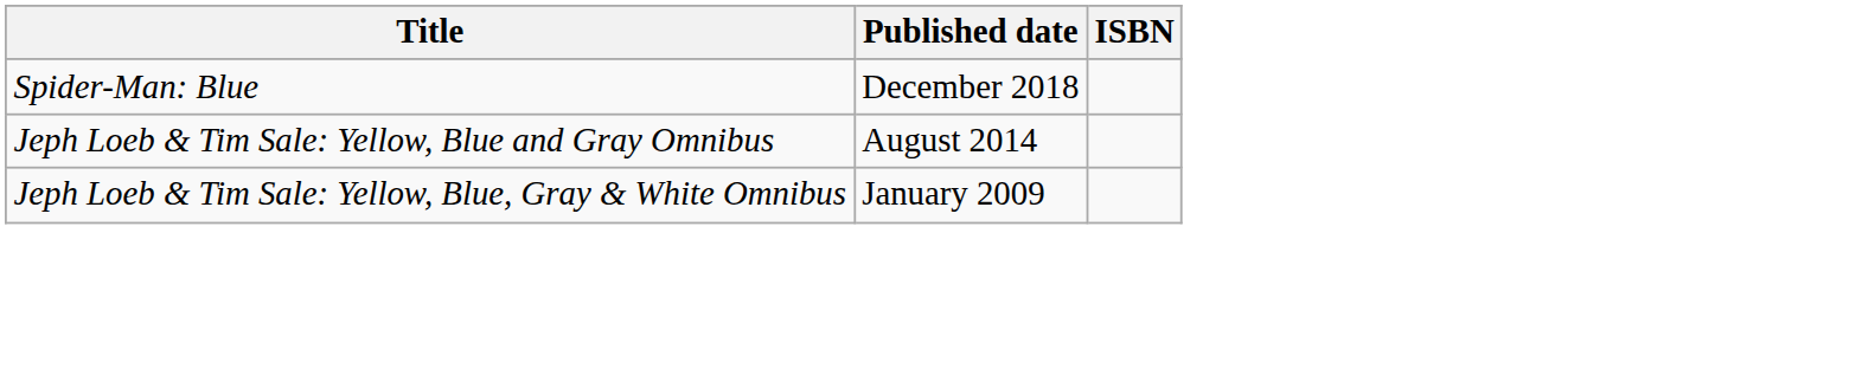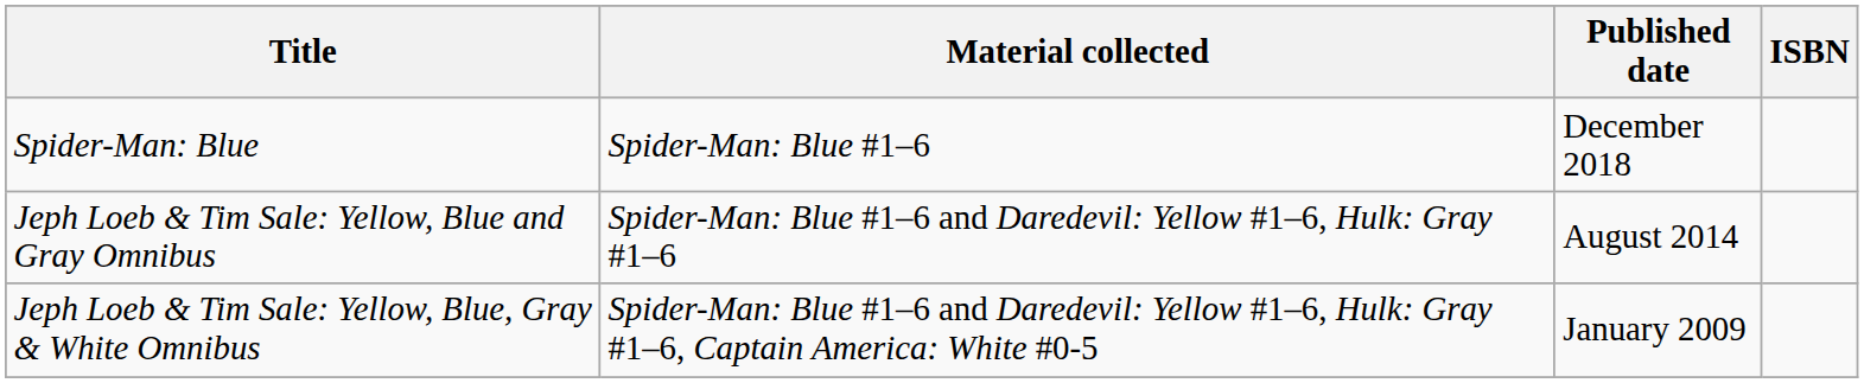+ column: Material collected | Spider-Man: Blue #1–6 | Spider-Man: Blue #1–6 and Daredevil: Yellow #1–6, Hulk: Gray #1–6 | Spider-Man: Blue #1–6 and Daredevil: Yellow #1–6, Hulk: Gray #1–6, Captain America: White #0-5
